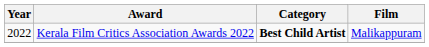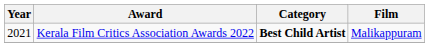Kerala Film Critics Association Awards 2022 | Year: 2022 -> 2021
